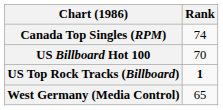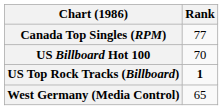Canada Top Singles (RPM) | Rank: 74 -> 77
